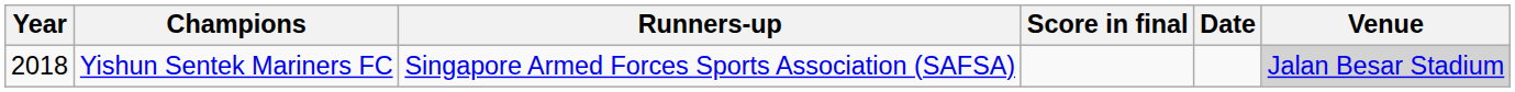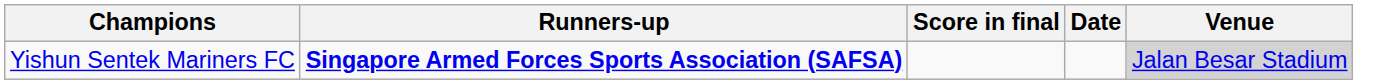- column: Year | 2018
Yishun Sentek Mariners FC | Runners-up: normal -> bold
